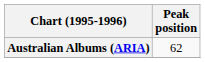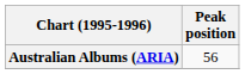Australian Albums (ARIA) | Peak position: 62 -> 56
